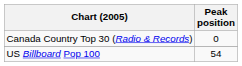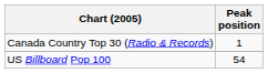Canada Country Top 30 (Radio & Records) | Peak position: 0 -> 1
